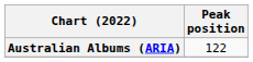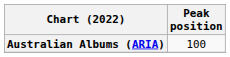Australian Albums (ARIA) | Peak position: 122 -> 100
